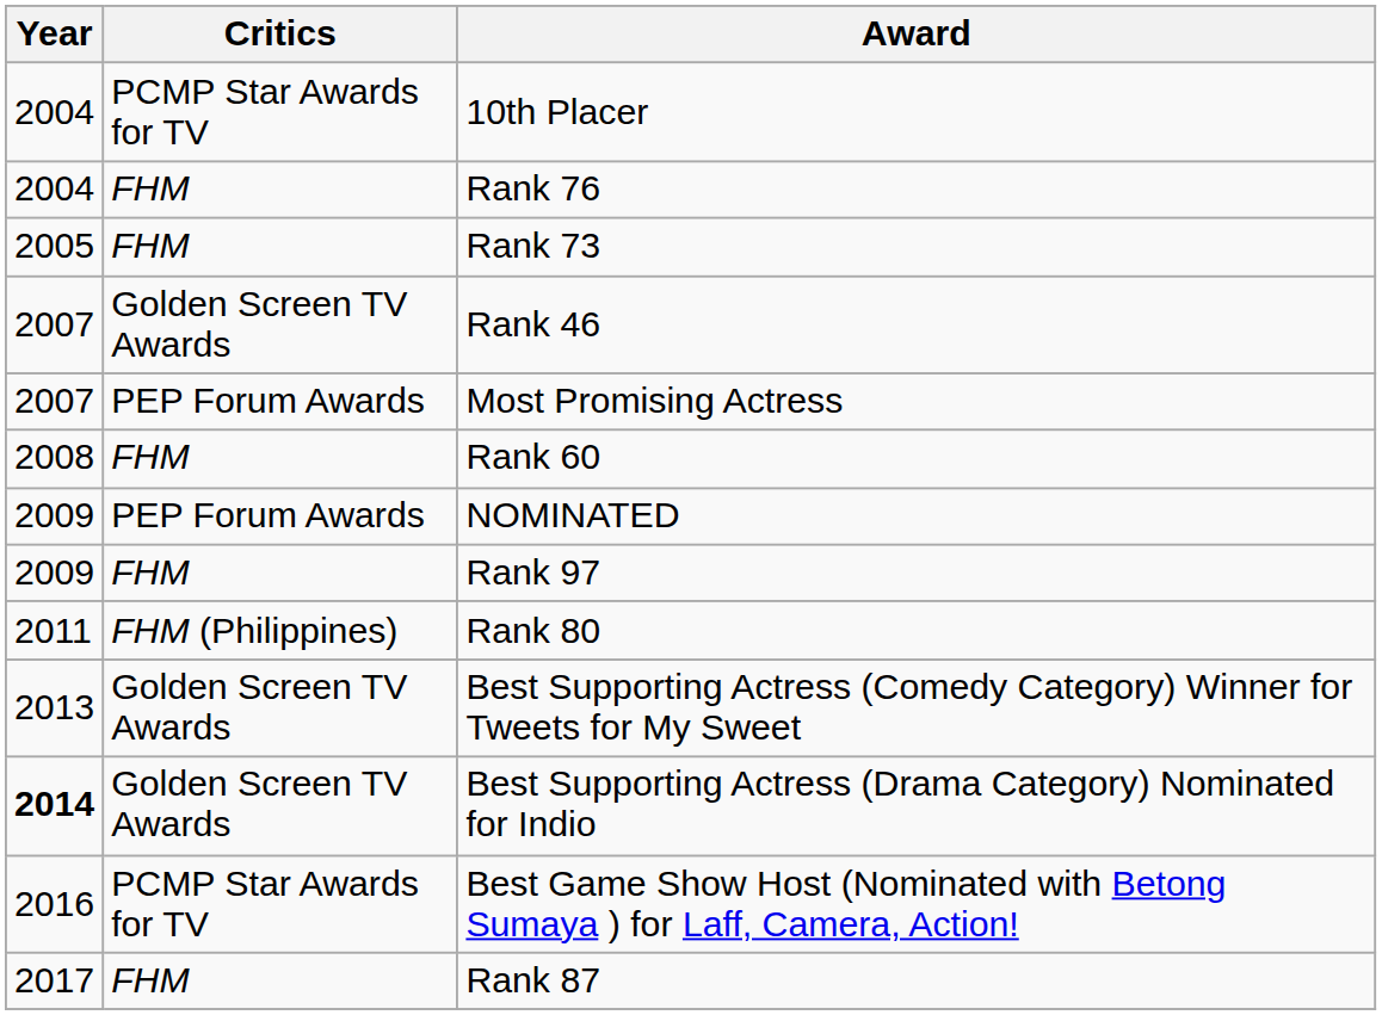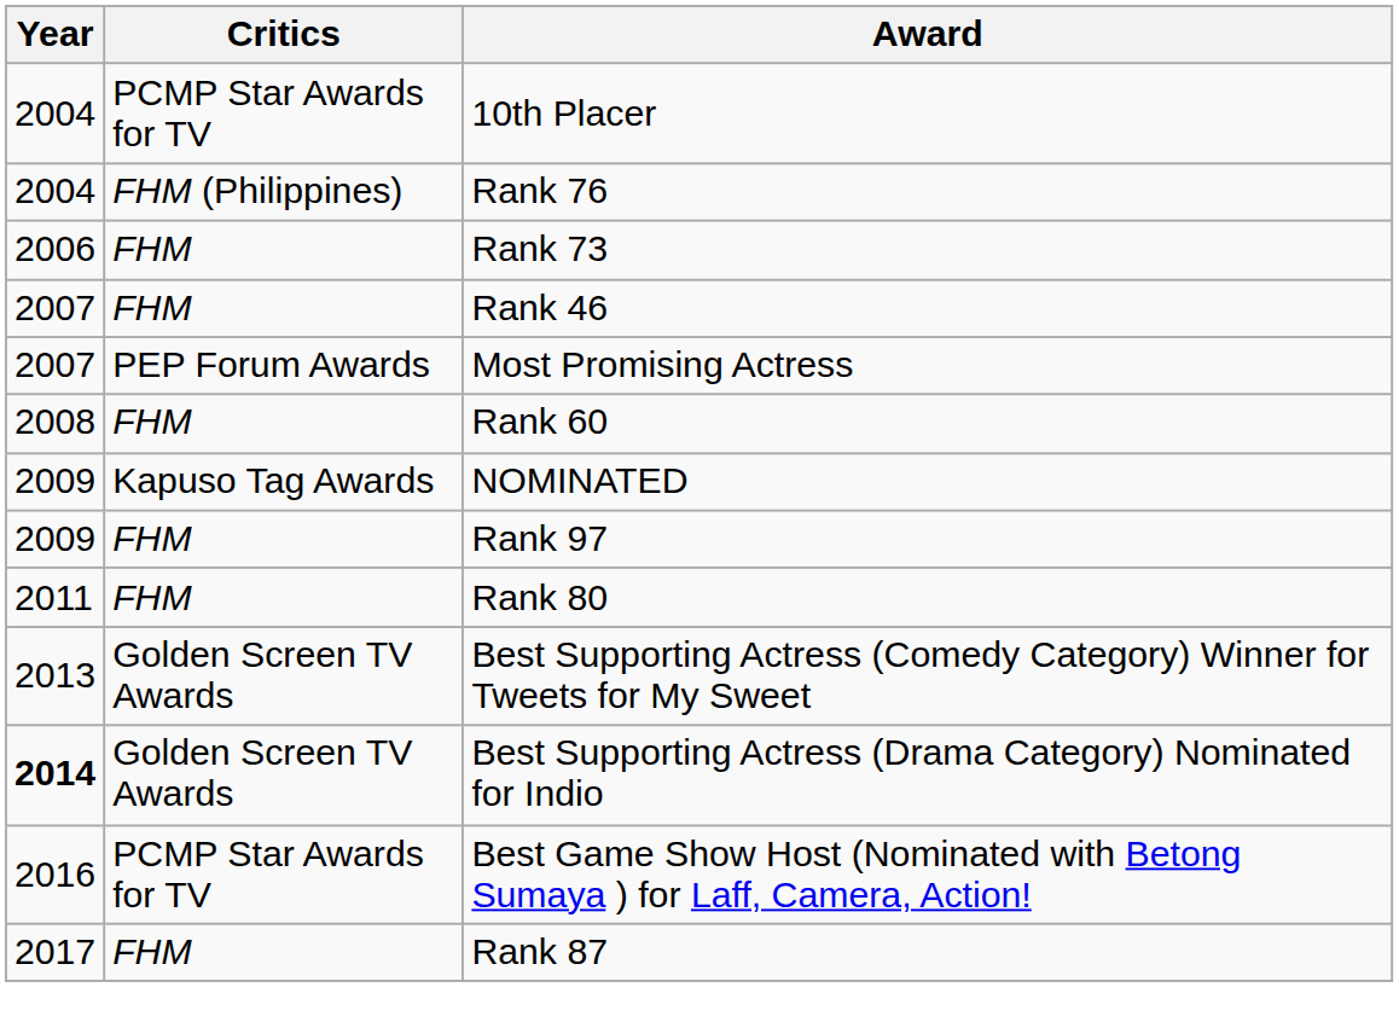Rank 76 | Critics: FHM -> FHM (Philippines)
Rank 73 | Year: 2005 -> 2006
Rank 46 | Critics: Golden Screen TV Awards -> FHM
NOMINATED | Critics: PEP Forum Awards -> Kapuso Tag Awards
Rank 80 | Critics: FHM (Philippines) -> FHM
